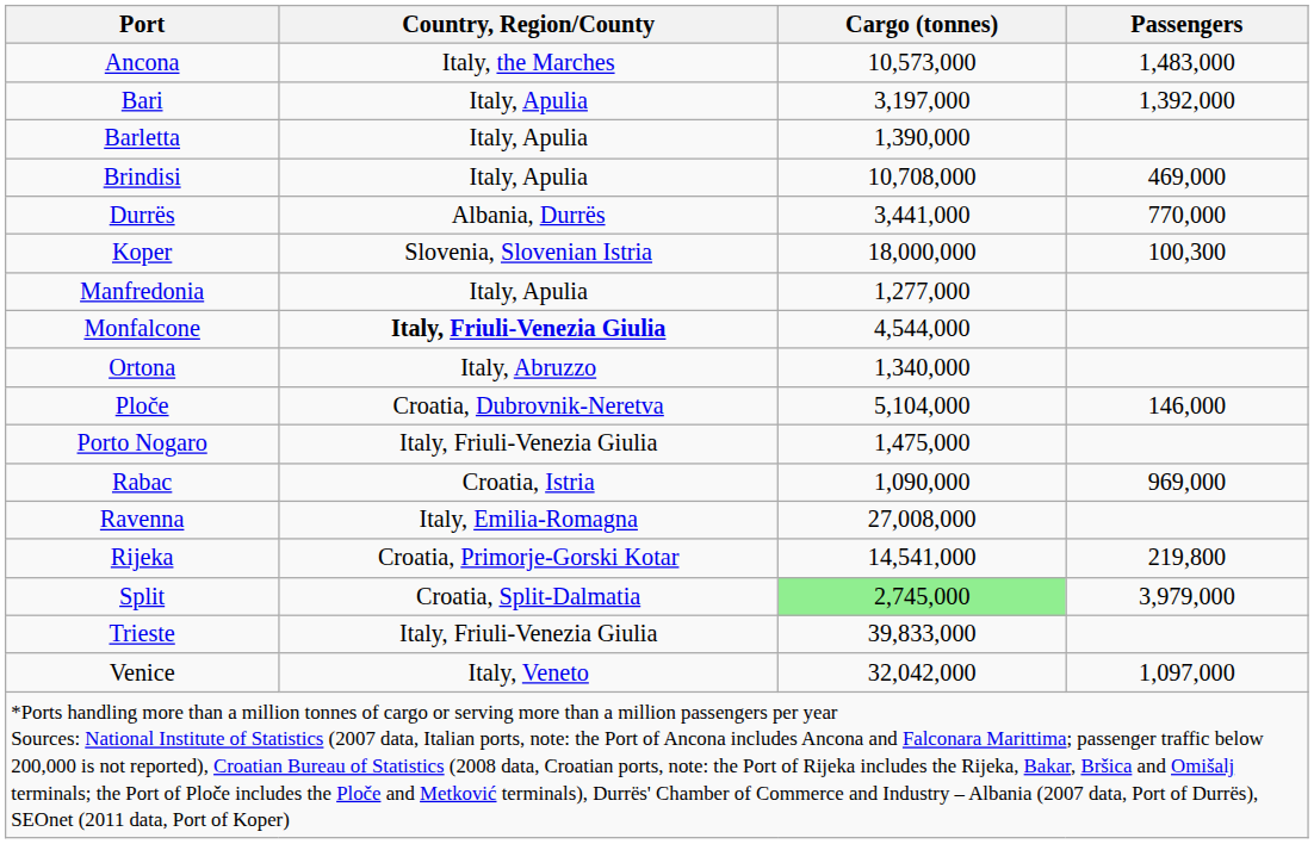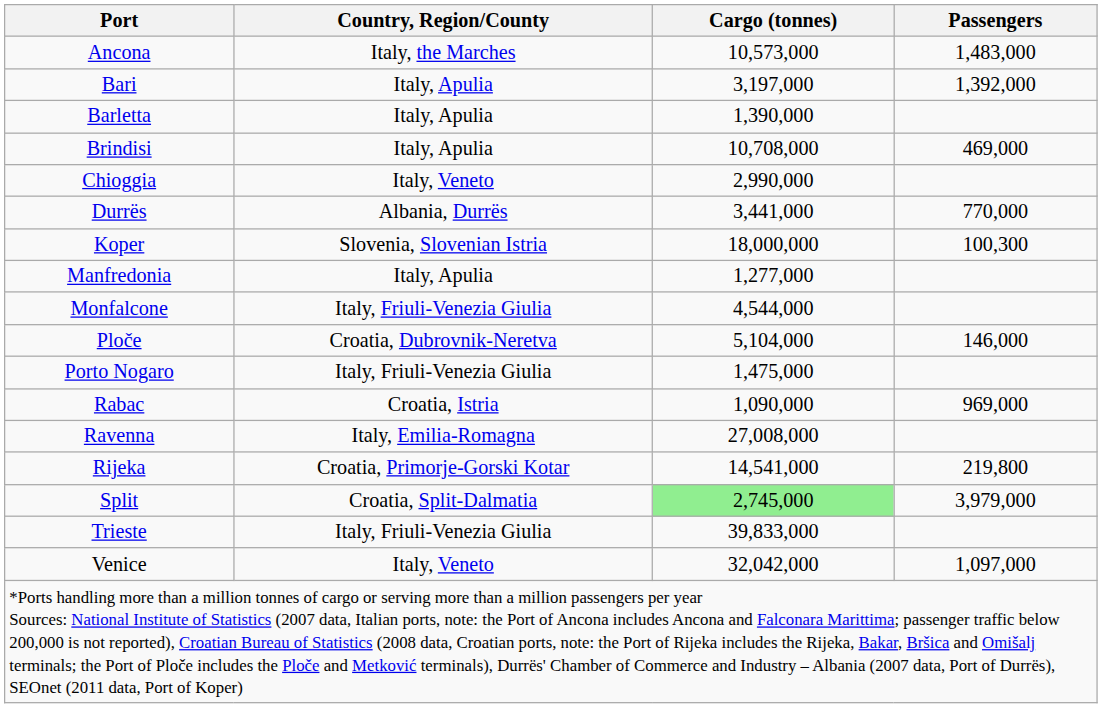+ row: Chioggia | Italy, Veneto | 2,990,000
Monfalcone | Country, Region/County: bold -> normal
- row: Ortona | Italy, Abruzzo | 1,340,000
